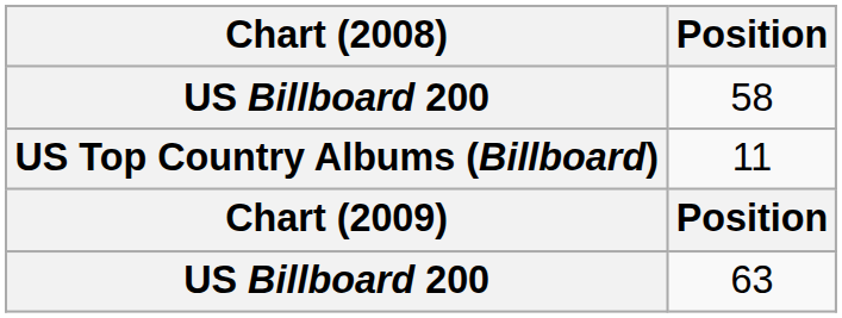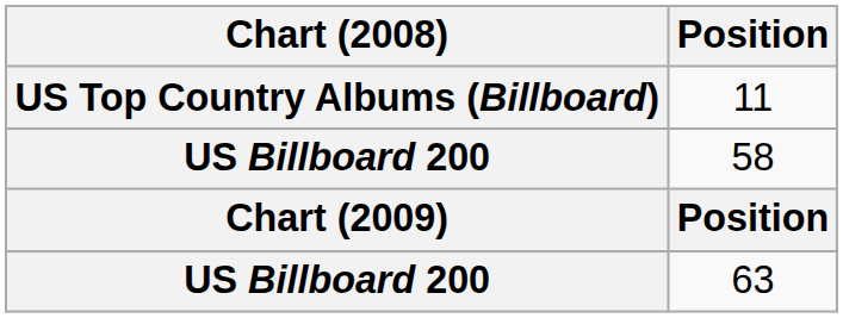rows swapped: 58 <-> 11
